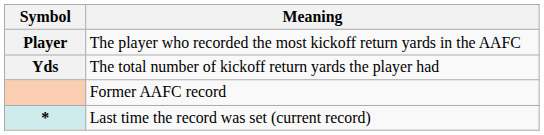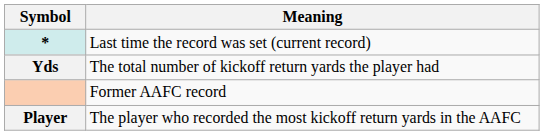rows swapped: Player <-> *
